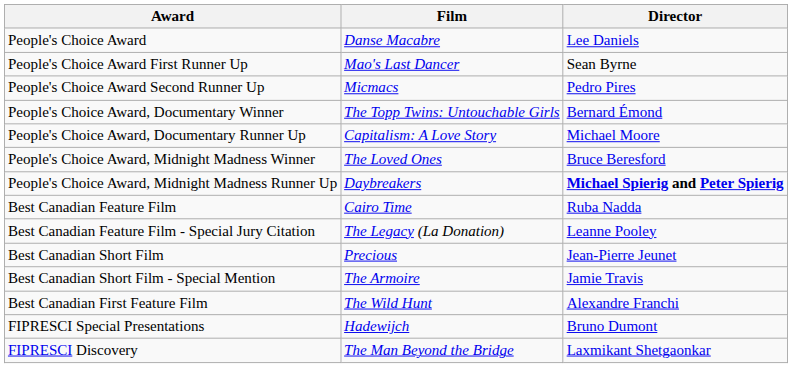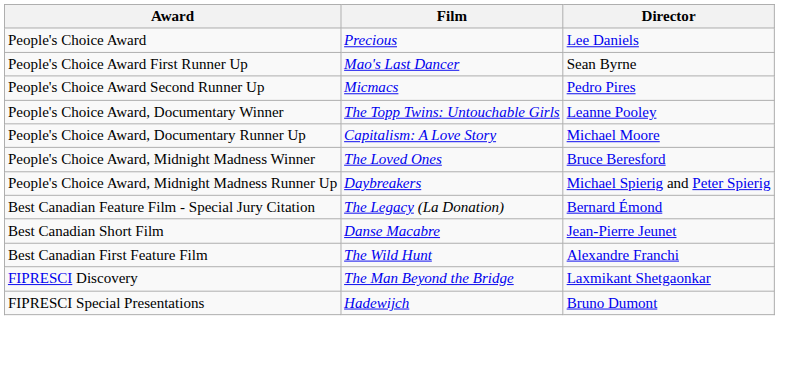People's Choice Award | Film: Danse Macabre -> Precious
People's Choice Award, Documentary Winner | Director: Bernard Émond -> Leanne Pooley
People's Choice Award, Midnight Madness Runner Up | Director: bold -> normal
- row: Best Canadian Feature Film | Cairo Time | Ruba Nadda
Best Canadian Feature Film - Special Jury Citation | Director: Leanne Pooley -> Bernard Émond
Best Canadian Short Film | Film: Precious -> Danse Macabre
- row: Best Canadian Short Film - Special Mention | The Armoire | Jamie Travis
rows swapped: FIPRESCI Discovery <-> FIPRESCI Special Presentations
